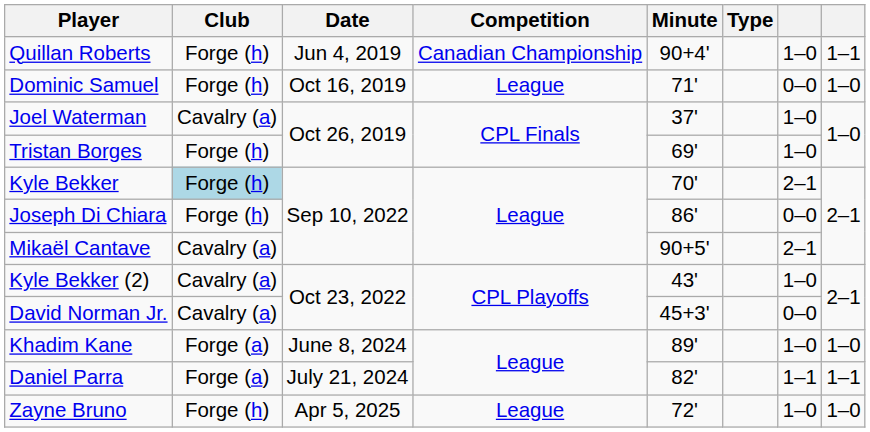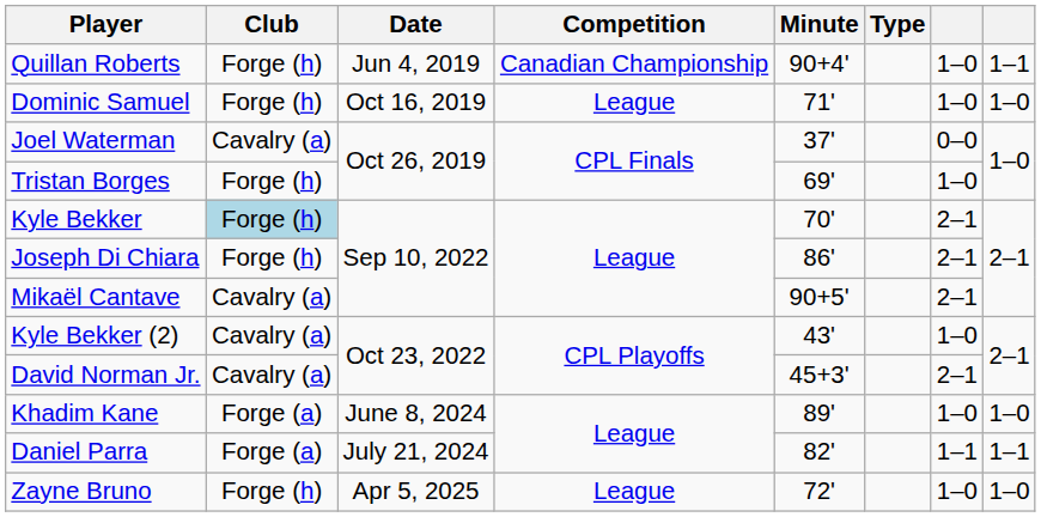Dominic Samuel | column 7: 0–0 -> 1–0
Joel Waterman | column 7: 1–0 -> 0–0
Joseph Di Chiara | column 7: 0–0 -> 2–1
David Norman Jr. | column 7: 0–0 -> 2–1
